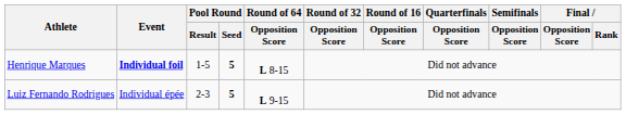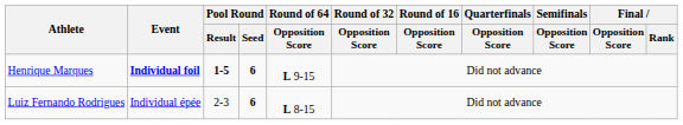Henrique Marques | Pool Round / Result: normal -> bold
Henrique Marques | Pool Round / Seed: 5 -> 6
Henrique Marques | Round of 64 / Opposition Score: L 8-15 -> L 9-15
Luiz Fernando Rodrigues | Pool Round / Seed: 5 -> 6
Luiz Fernando Rodrigues | Round of 64 / Opposition Score: L 9-15 -> L 8-15
